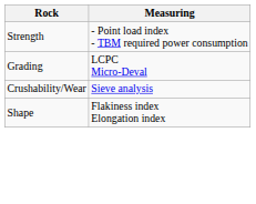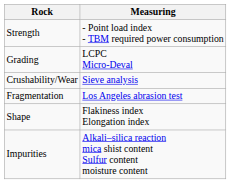+ row: Fragmentation | Los Angeles abrasion test
+ row: Impurities | Alkali–silica reaction mica shist content Sulfur content moisture content
